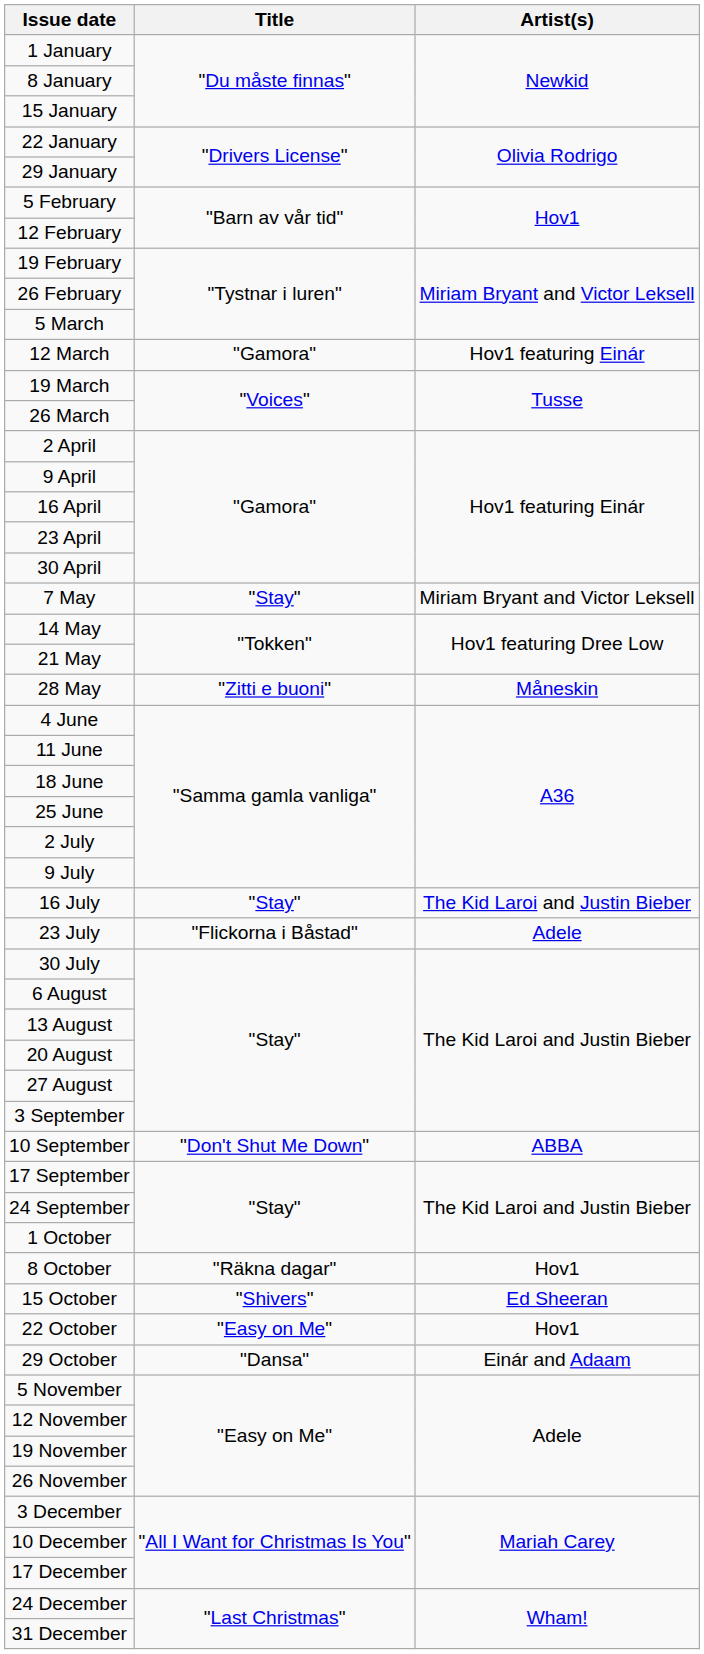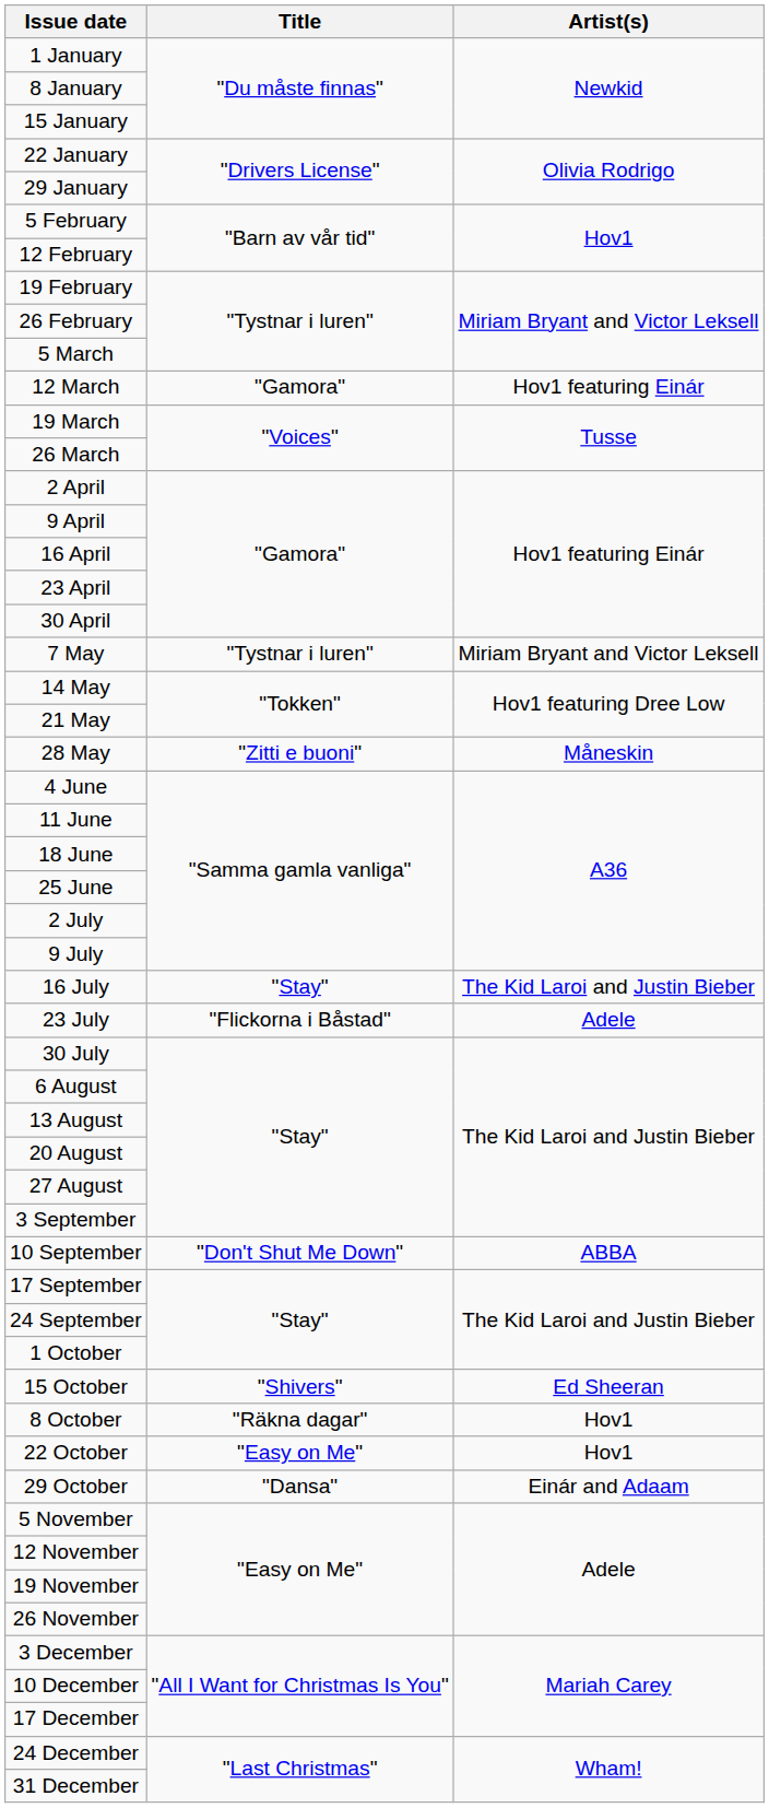7 May | Title: "Stay" -> "Tystnar i luren"
rows swapped: 8 October <-> 15 October
